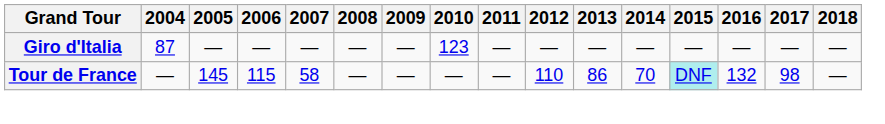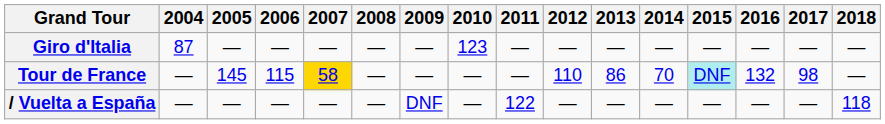Tour de France | 2007: no background -> gold background
+ row: / Vuelta a España | — | — | — | — | — | DNF | — | 122 | — | — | — | — | — | — | 118
